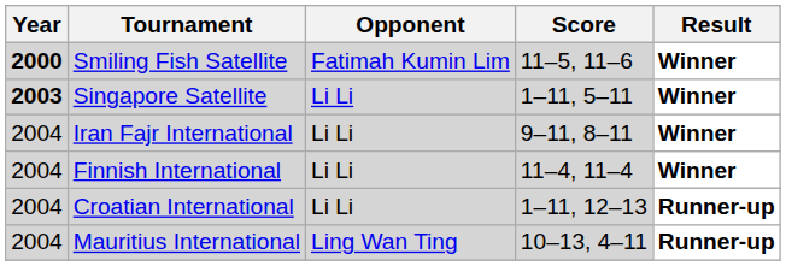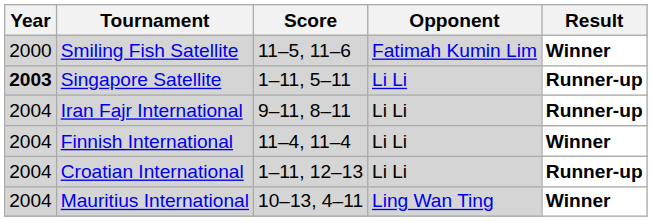columns swapped: Opponent <-> Score
Smiling Fish Satellite | Year: bold -> normal
Singapore Satellite | Result: Winner -> Runner-up
Iran Fajr International | Result: Winner -> Runner-up
Mauritius International | Result: Runner-up -> Winner
